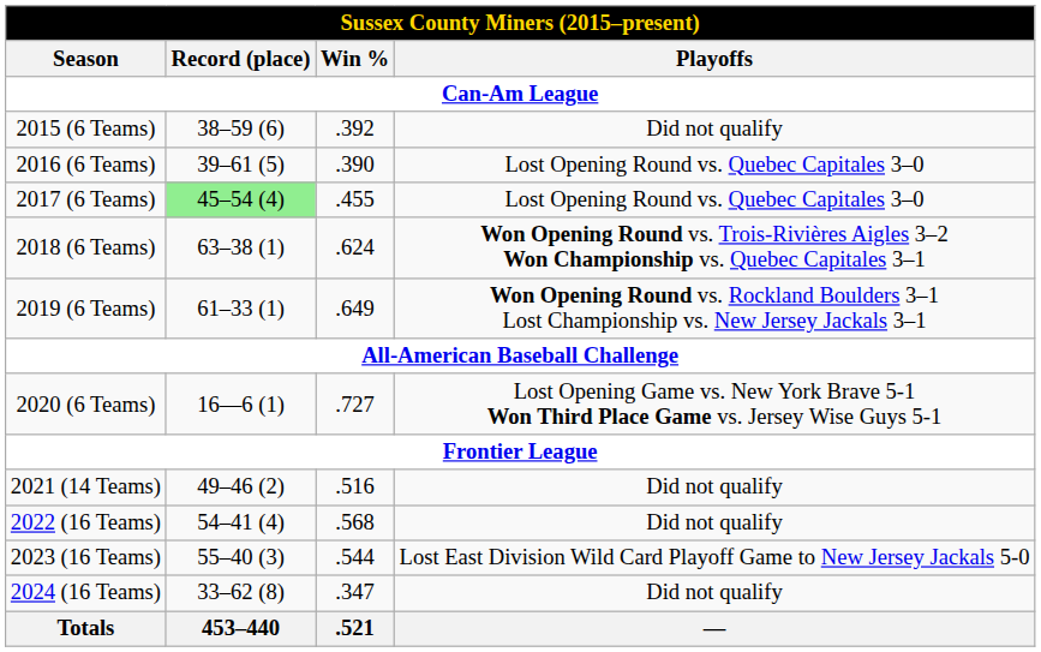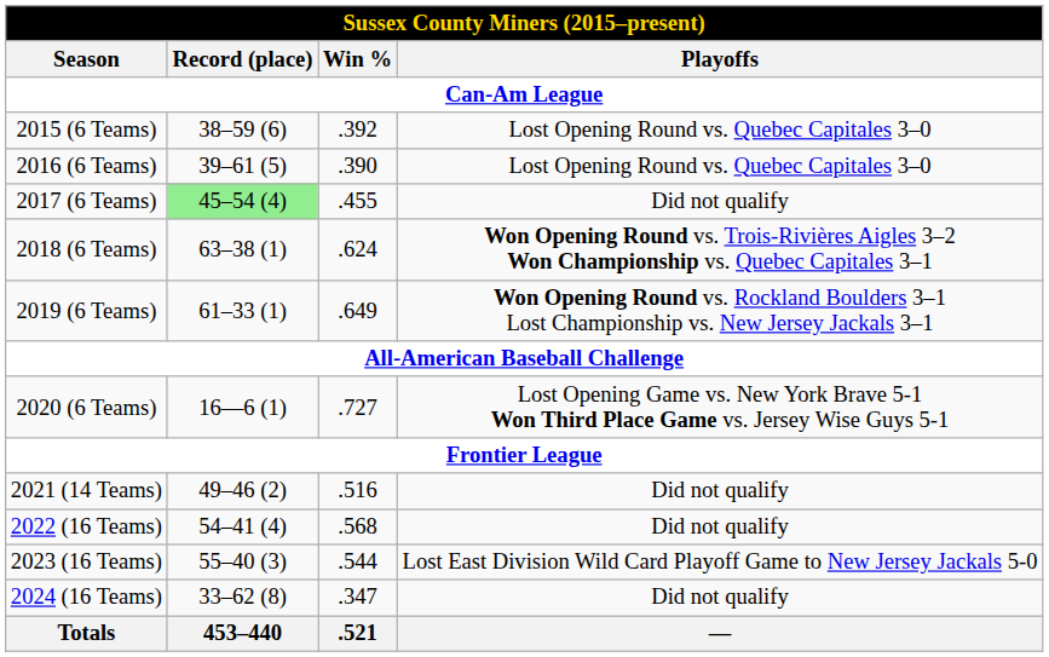2015 (6 Teams) | Playoffs: Did not qualify -> Lost Opening Round vs. Quebec Capitales 3–0
2017 (6 Teams) | Playoffs: Lost Opening Round vs. Quebec Capitales 3–0 -> Did not qualify
